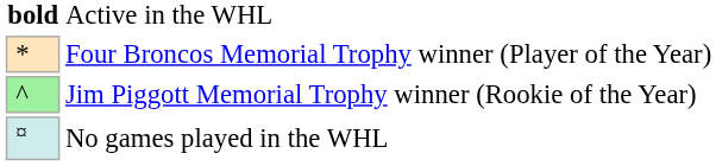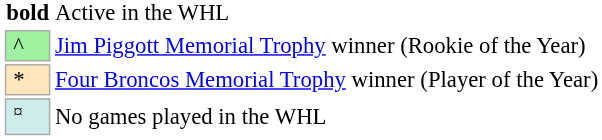rows swapped: Jim Piggott Memorial Trophy winner (Rookie of the Year) <-> Four Broncos Memorial Trophy winner (Player of the Year)
